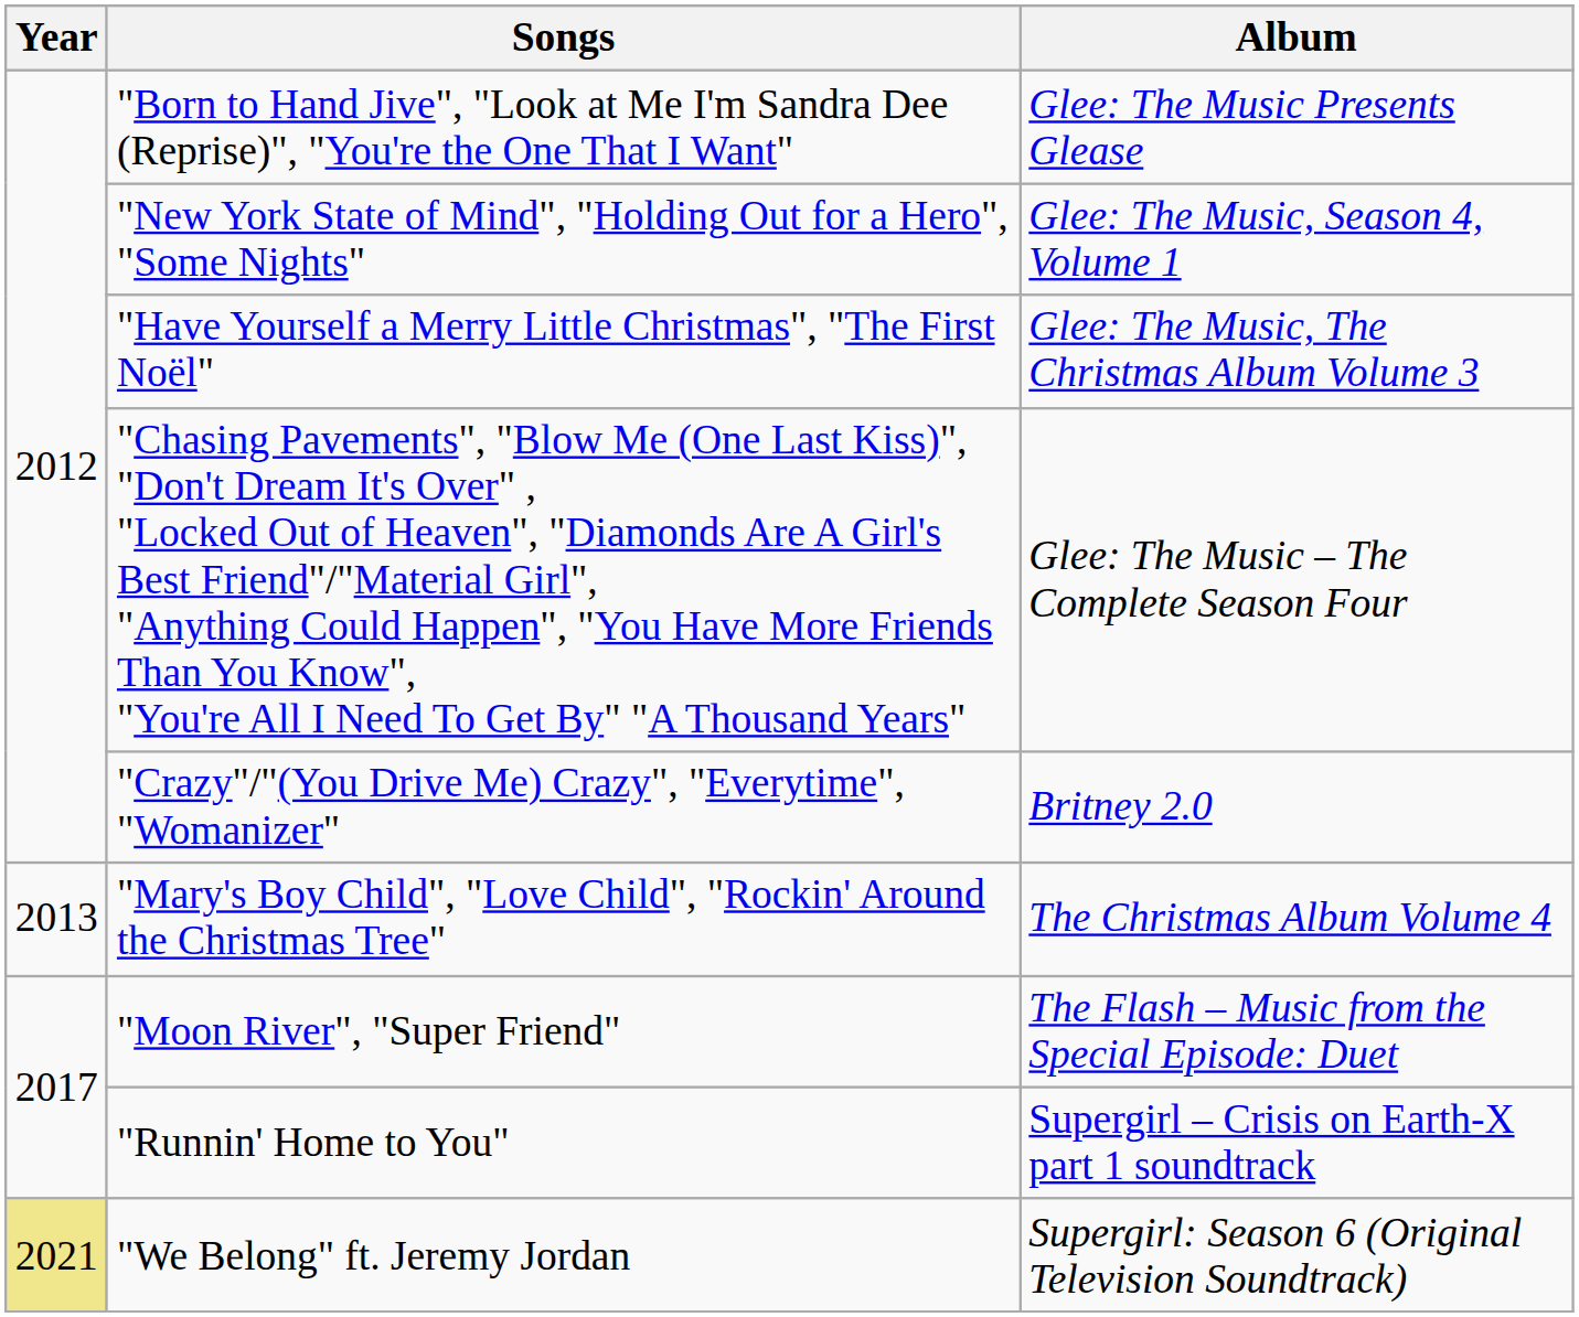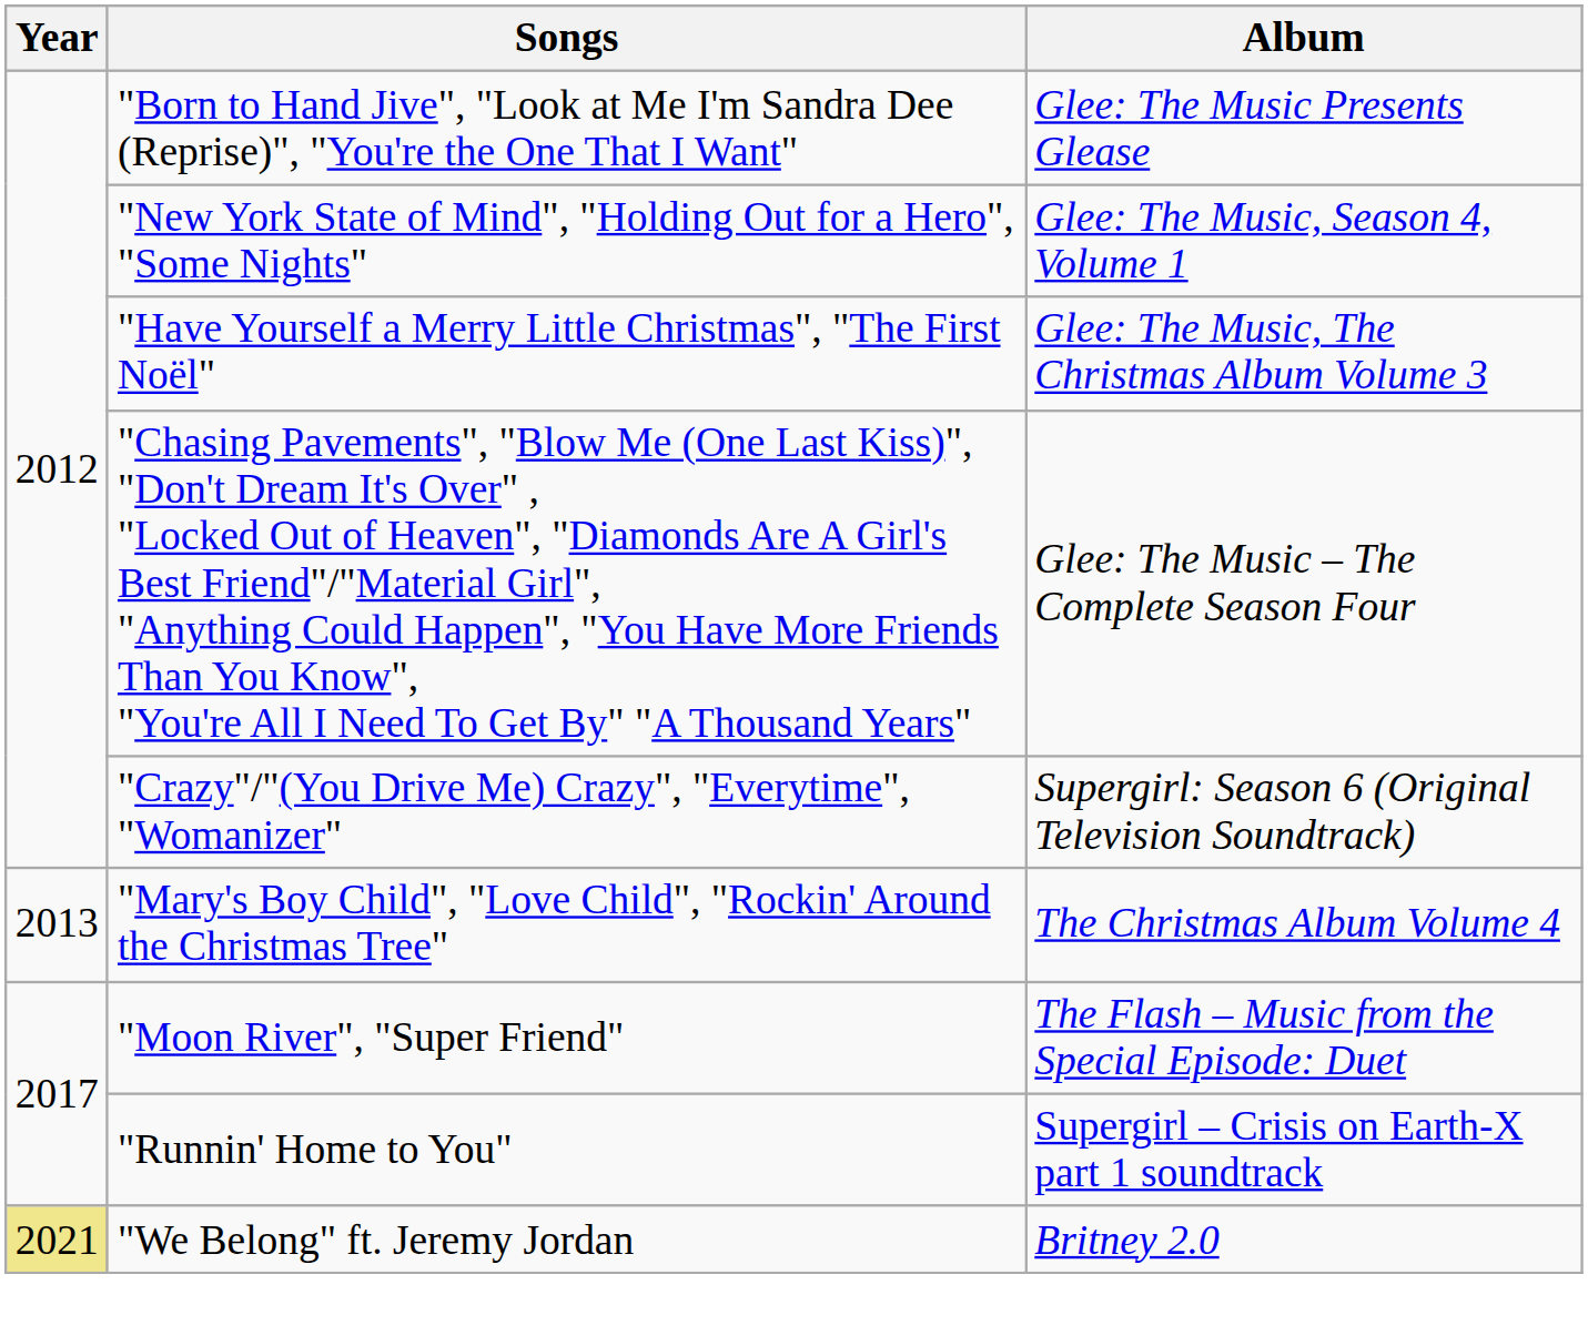"Crazy"/"(You Drive Me) Crazy", "Everytime", "Womanizer" | Album: Britney 2.0 -> Supergirl: Season 6 (Original Television Soundtrack)
"We Belong" ft. Jeremy Jordan | Album: Supergirl: Season 6 (Original Television Soundtrack) -> Britney 2.0
